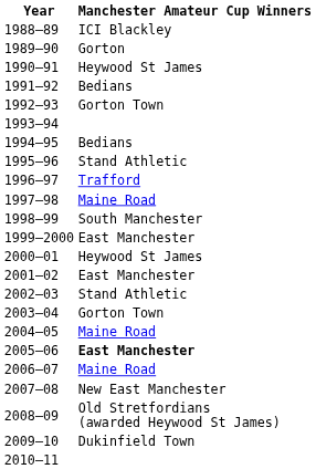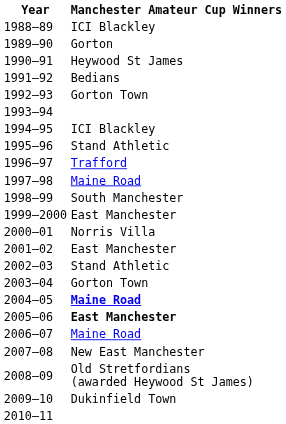1994–95 | Manchester Amateur Cup Winners: Bedians -> ICI Blackley
2000–01 | Manchester Amateur Cup Winners: Heywood St James -> Norris Villa
2004–05 | Manchester Amateur Cup Winners: normal -> bold
